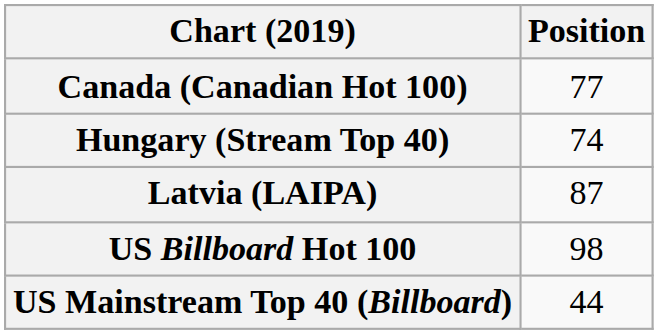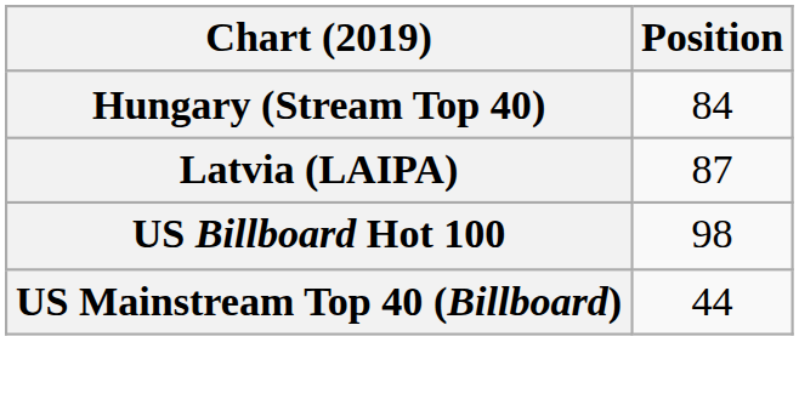- row: Canada (Canadian Hot 100) | 77
Hungary (Stream Top 40) | Position: 74 -> 84
